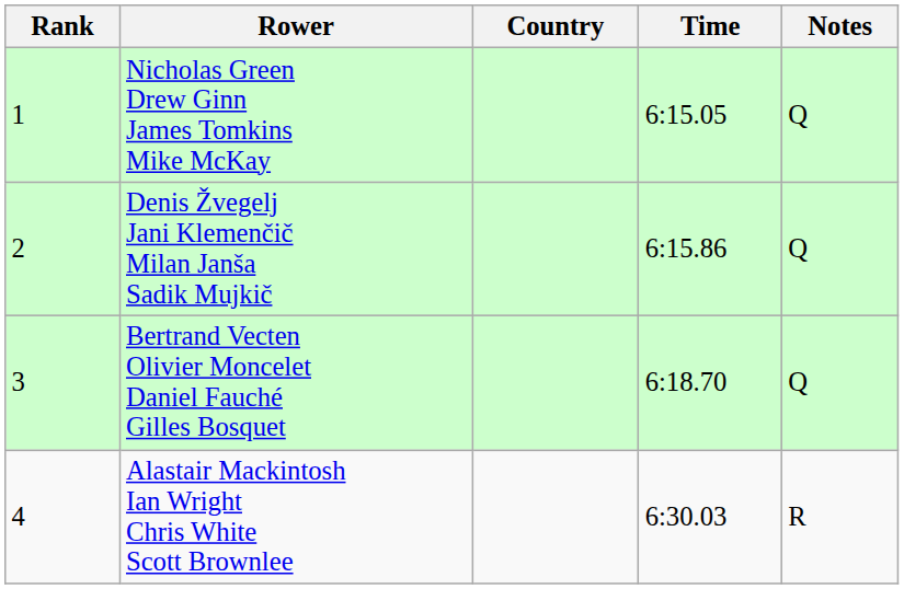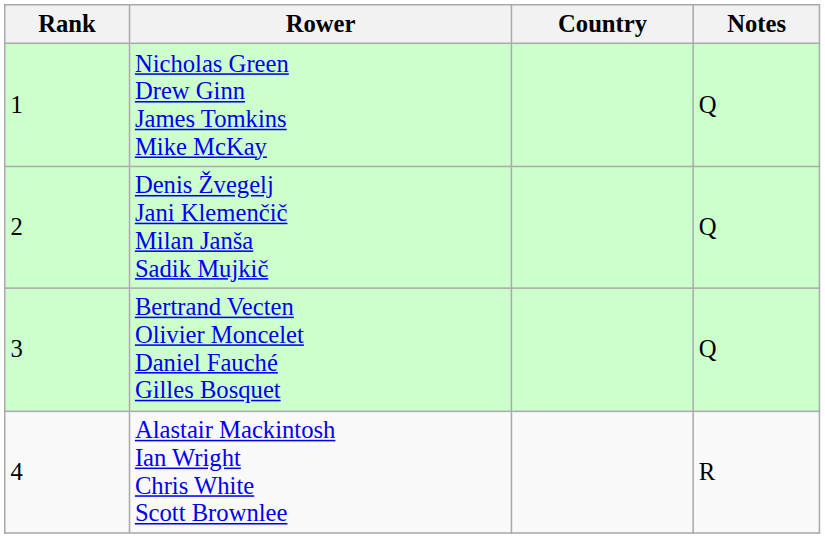- column: Time | 6:15.05 | 6:15.86 | 6:18.70 | 6:30.03
